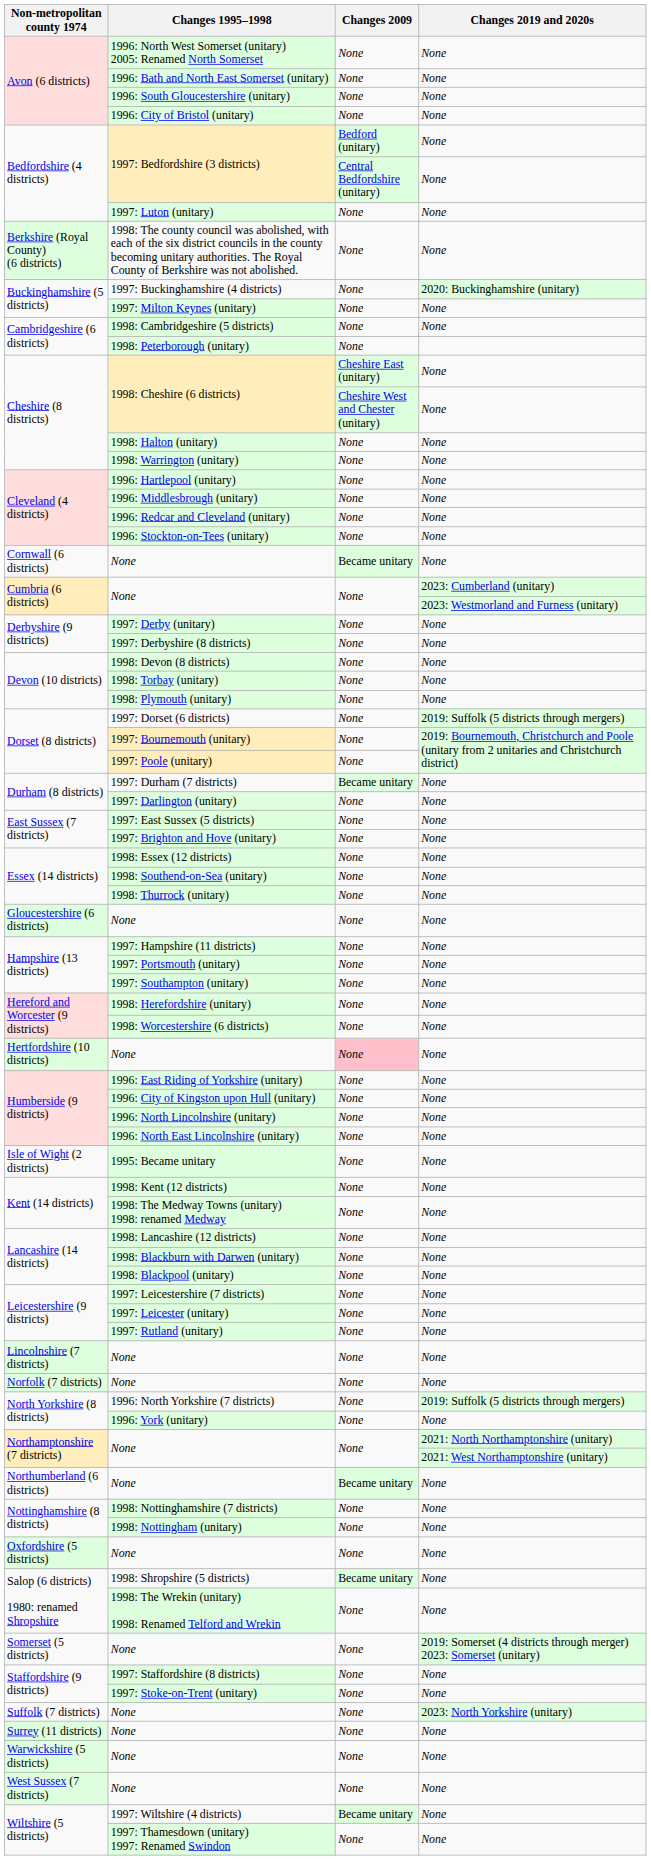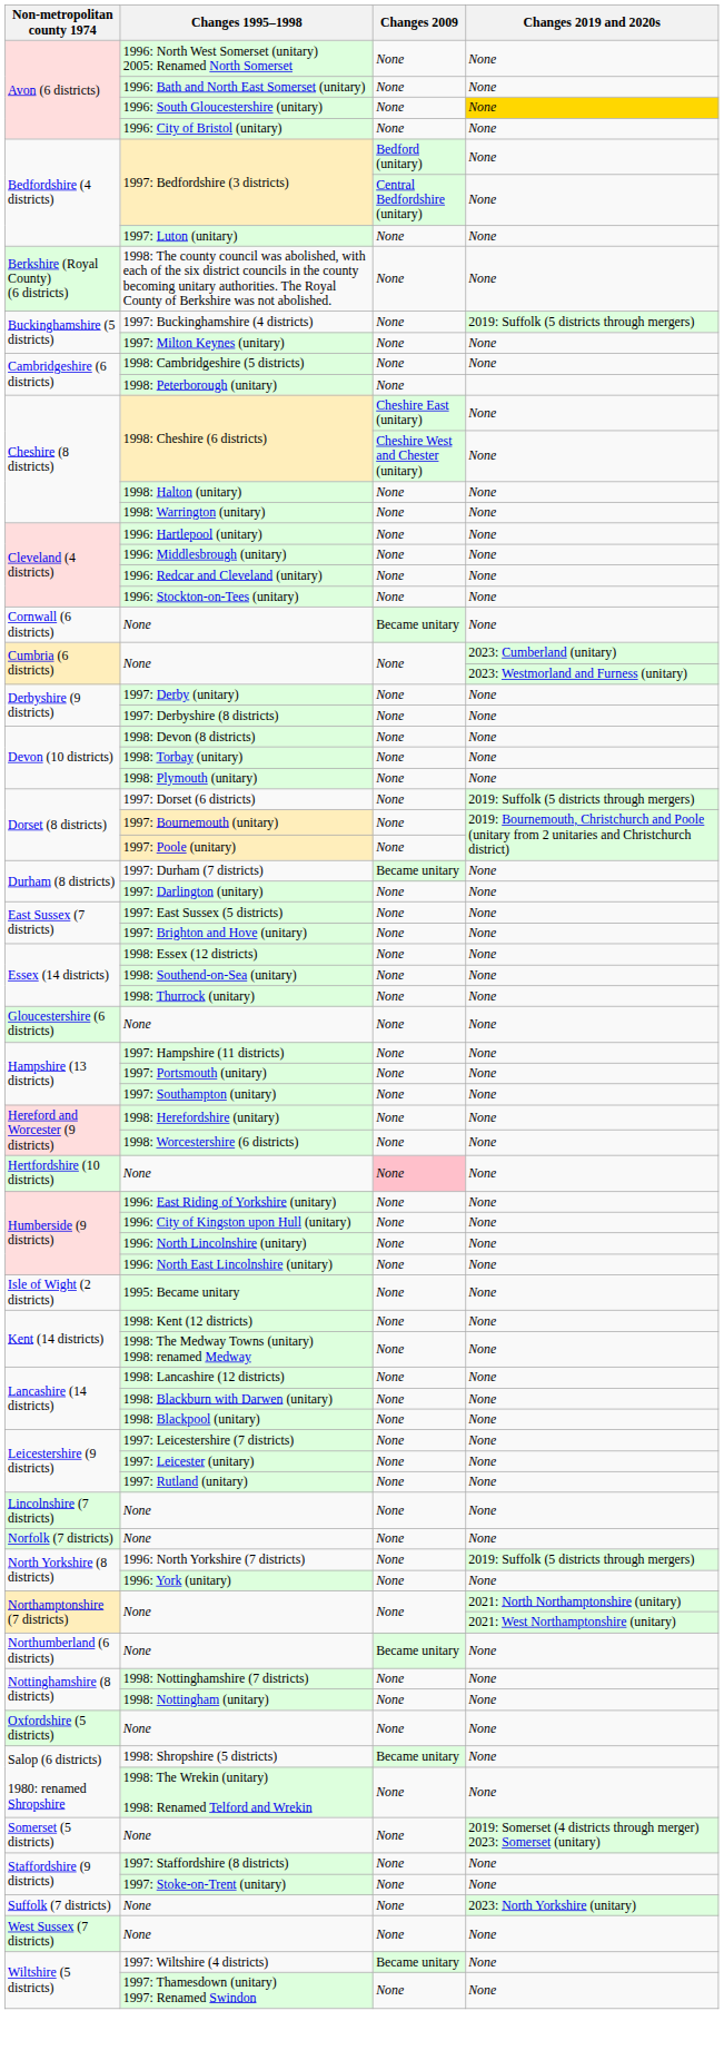1996: South Gloucestershire (unitary) | Changes 2019 and 2020s: no background -> gold background
1997: Buckinghamshire (4 districts) | Changes 2019 and 2020s: 2020: Buckinghamshire (unitary) -> 2019: Suffolk (5 districts through mergers)
- row: Surrey (11 districts) | None | None | None
- row: Warwickshire (5 districts) | None | None | None
